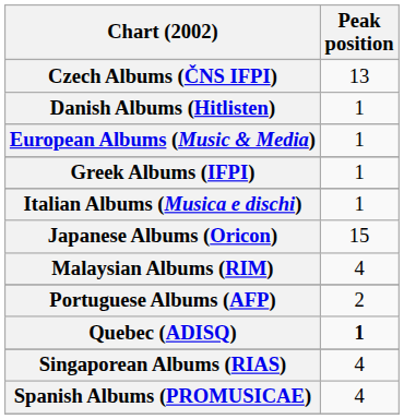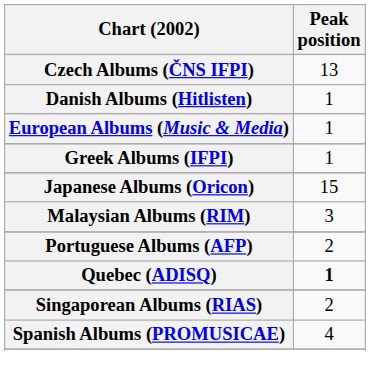- row: Italian Albums (Musica e dischi) | 1
Malaysian Albums (RIM) | Peak position: 4 -> 3
Singaporean Albums (RIAS) | Peak position: 4 -> 2
